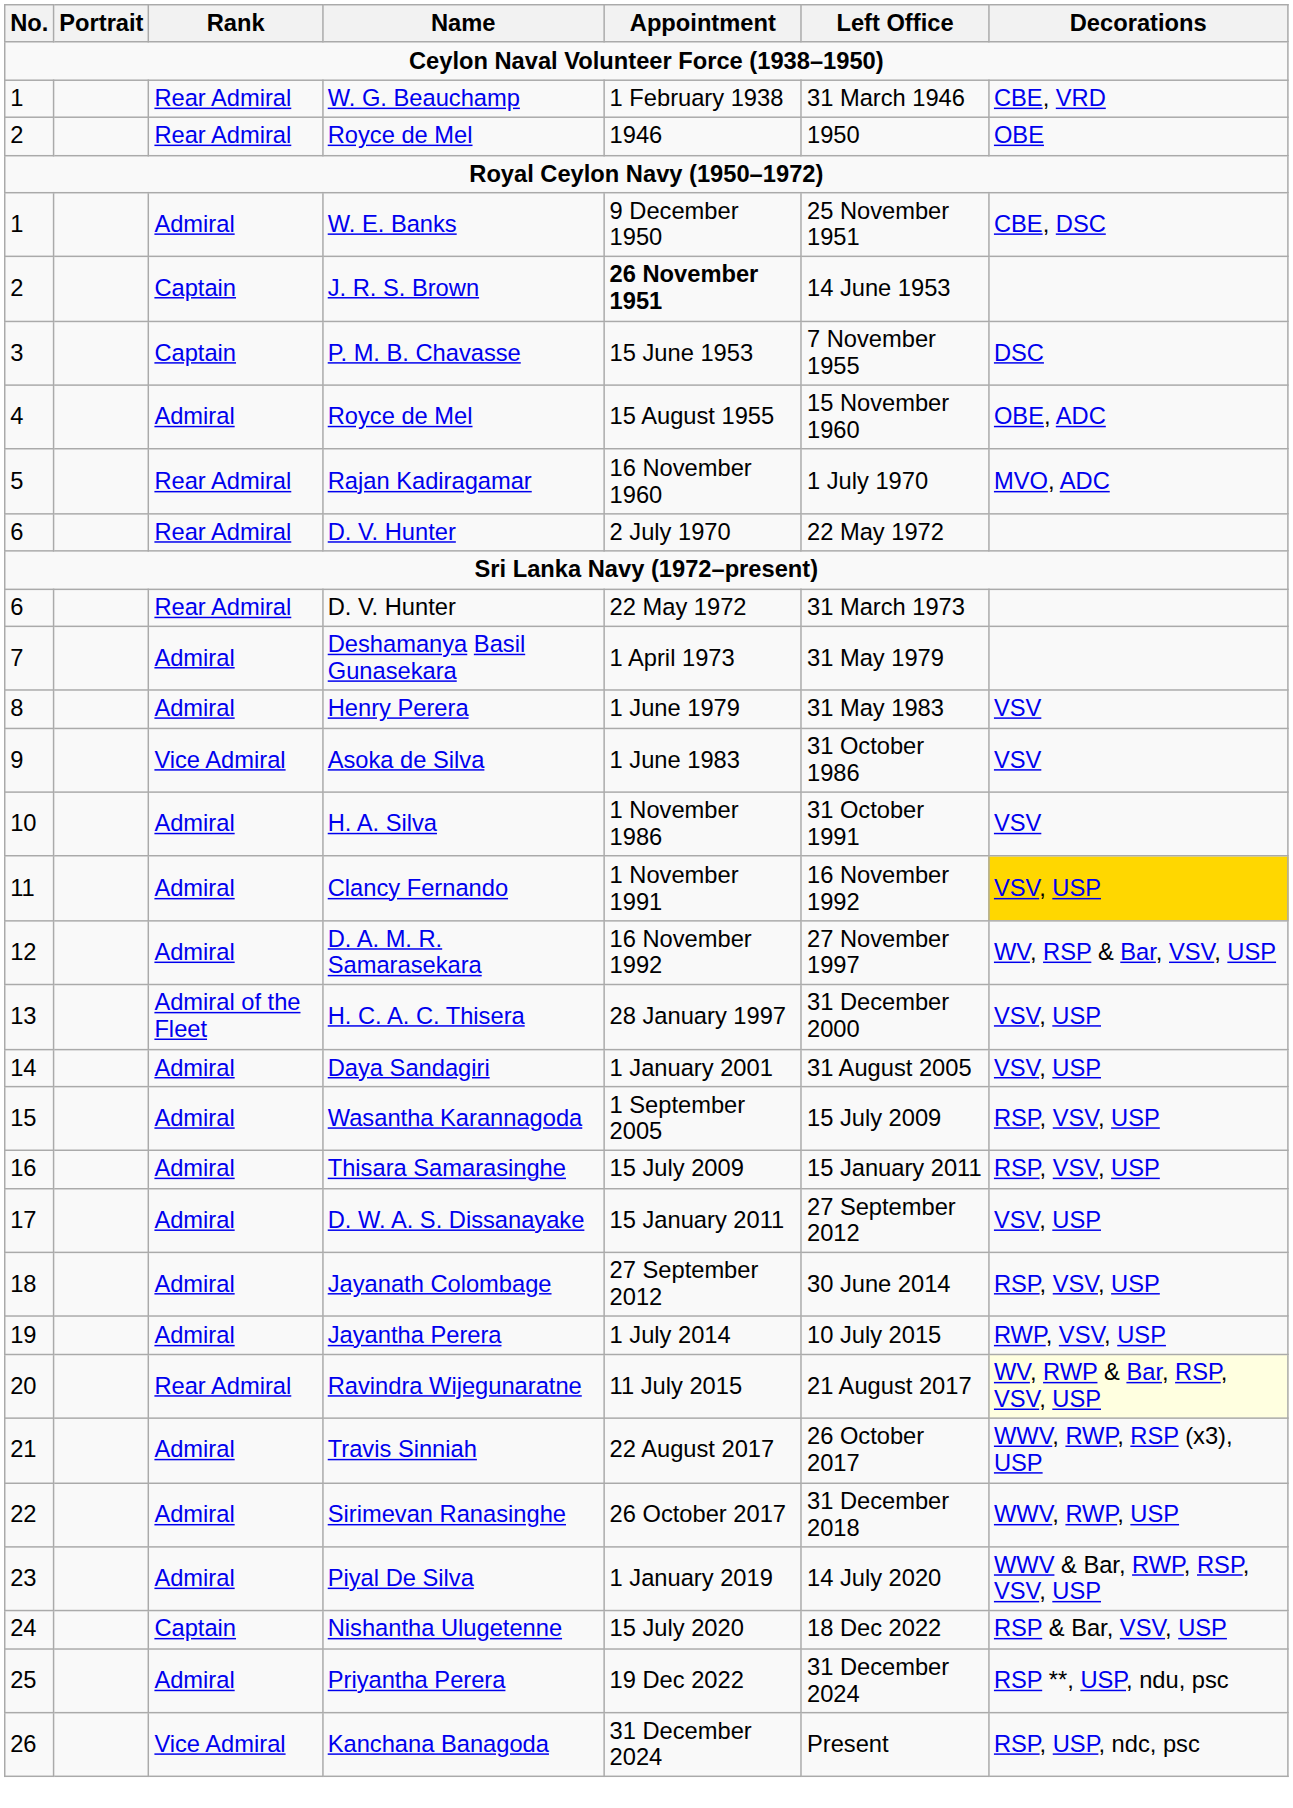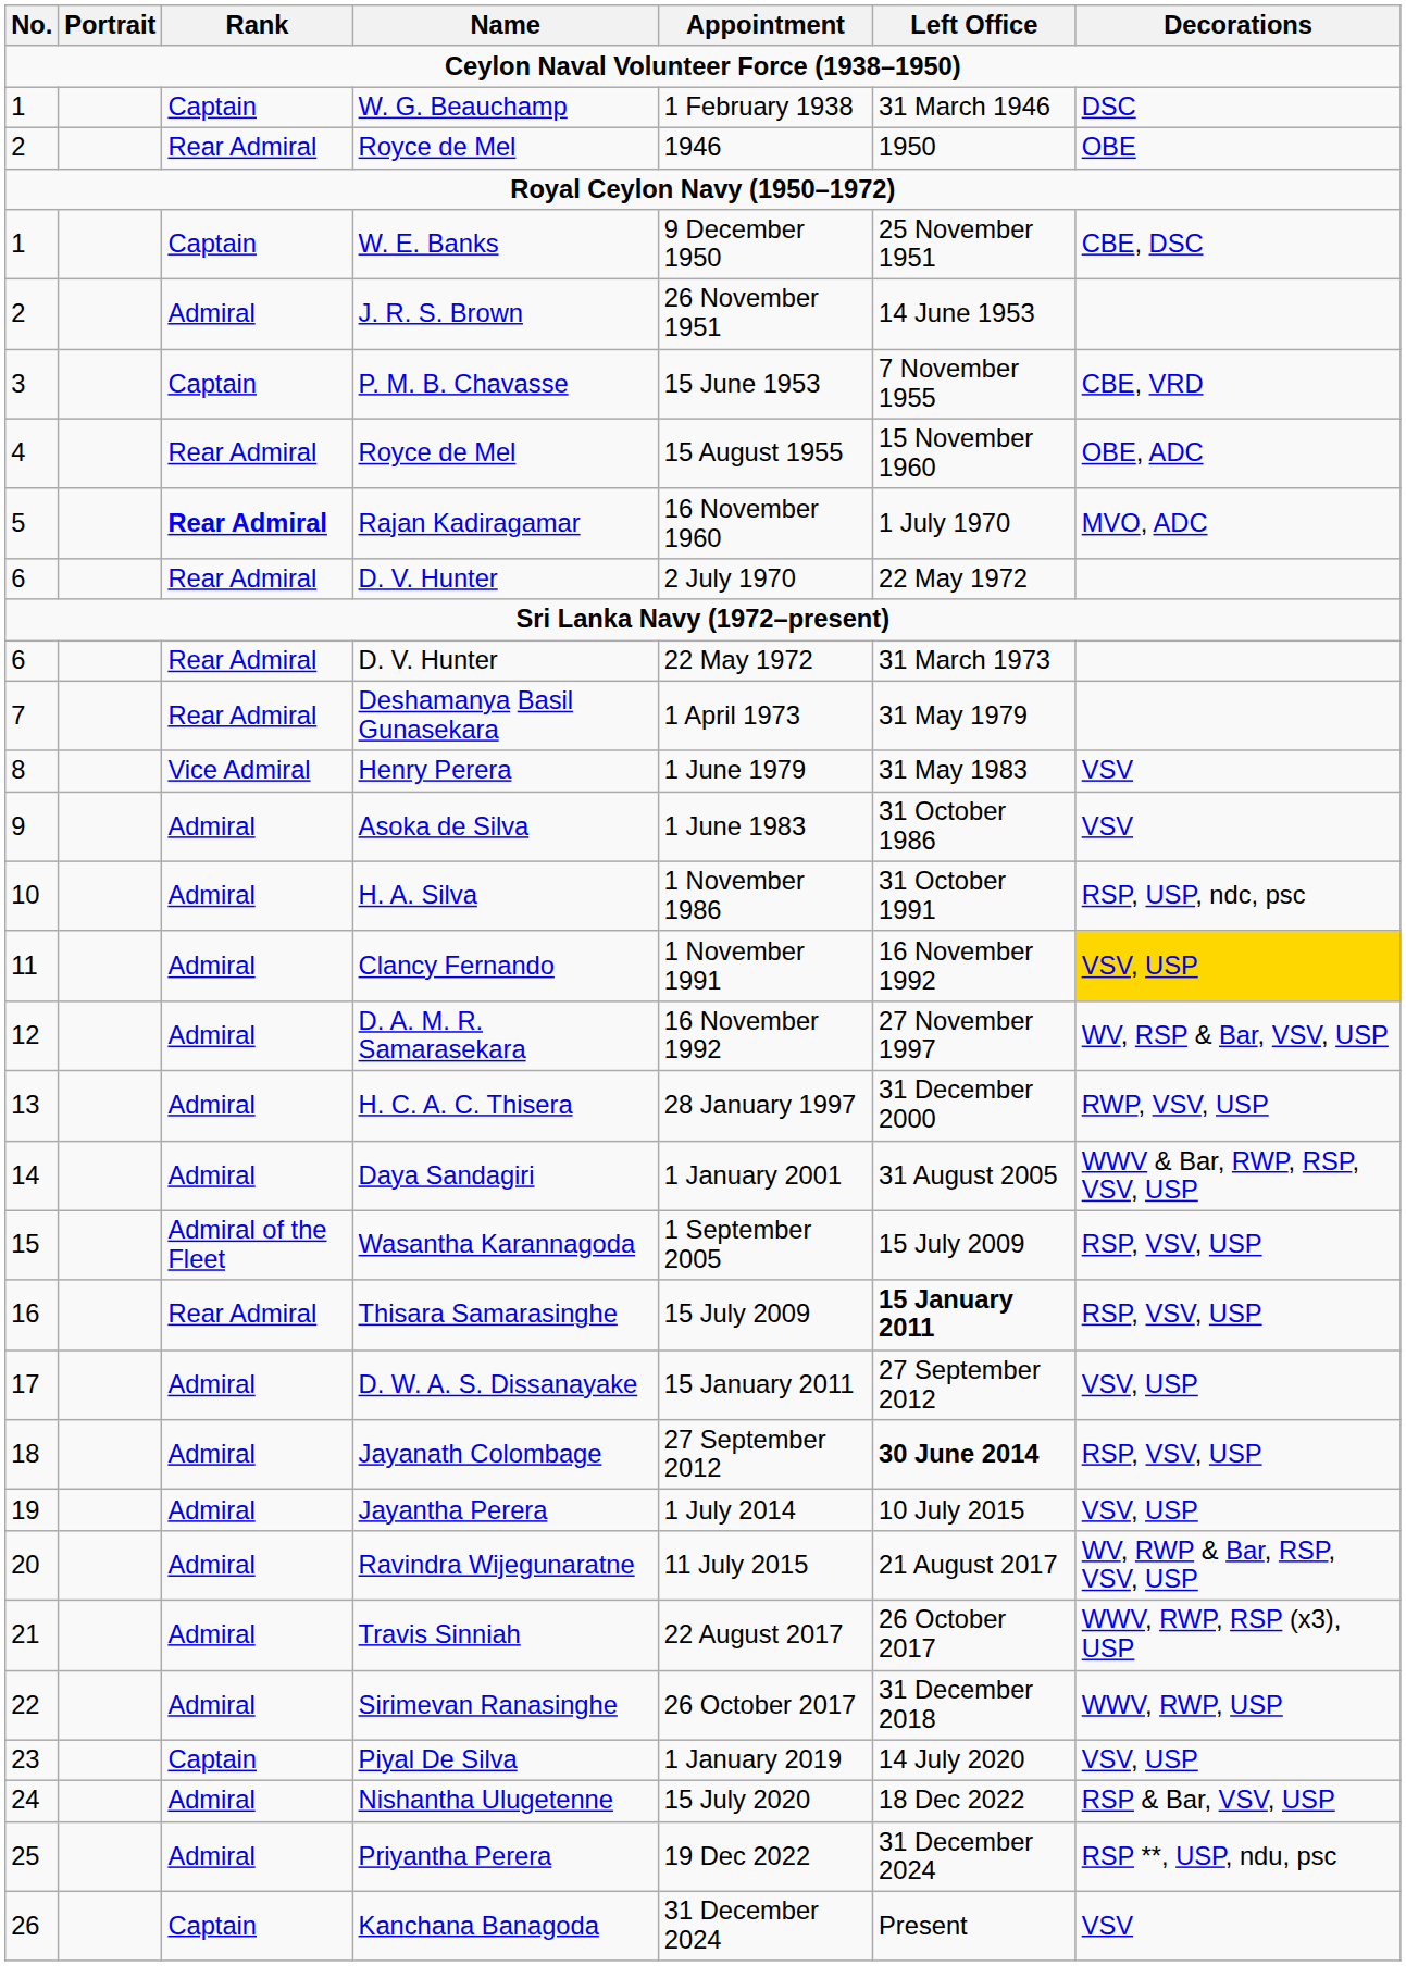W. G. Beauchamp | Rank: Rear Admiral -> Captain
W. G. Beauchamp | Decorations: CBE, VRD -> DSC
W. E. Banks | Rank: Admiral -> Captain
J. R. S. Brown | Rank: Captain -> Admiral
J. R. S. Brown | Appointment: bold -> normal
P. M. B. Chavasse | Decorations: DSC -> CBE, VRD
4 / Royce de Mel | Rank: Admiral -> Rear Admiral
Rajan Kadiragamar | Rank: normal -> bold
Deshamanya Basil Gunasekara | Rank: Admiral -> Rear Admiral
Henry Perera | Rank: Admiral -> Vice Admiral
Asoka de Silva | Rank: Vice Admiral -> Admiral
H. A. Silva | Decorations: VSV -> RSP, USP, ndc, psc
H. C. A. C. Thisera | Rank: Admiral of the Fleet -> Admiral
H. C. A. C. Thisera | Decorations: VSV, USP -> RWP, VSV, USP
Daya Sandagiri | Decorations: VSV, USP -> WWV & Bar, RWP, RSP, VSV, USP
Wasantha Karannagoda | Rank: Admiral -> Admiral of the Fleet
Thisara Samarasinghe | Rank: Admiral -> Rear Admiral
Thisara Samarasinghe | Left Office: normal -> bold
Jayanath Colombage | Left Office: normal -> bold
Jayantha Perera | Decorations: RWP, VSV, USP -> VSV, USP
Ravindra Wijegunaratne | Rank: Rear Admiral -> Admiral
Ravindra Wijegunaratne | Decorations: lightyellow background -> no background
Piyal De Silva | Rank: Admiral -> Captain
Piyal De Silva | Decorations: WWV & Bar, RWP, RSP, VSV, USP -> VSV, USP
Nishantha Ulugetenne | Rank: Captain -> Admiral
Kanchana Banagoda | Rank: Vice Admiral -> Captain
Kanchana Banagoda | Decorations: RSP, USP, ndc, psc -> VSV
